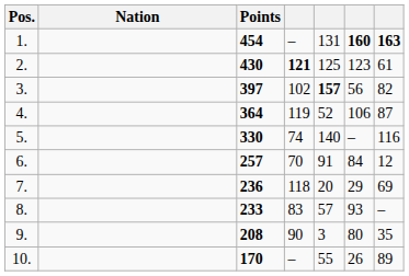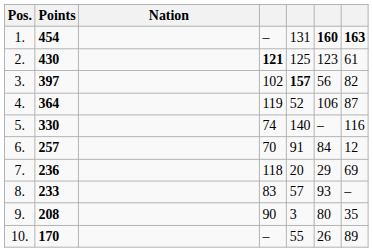columns swapped: Nation <-> Points
